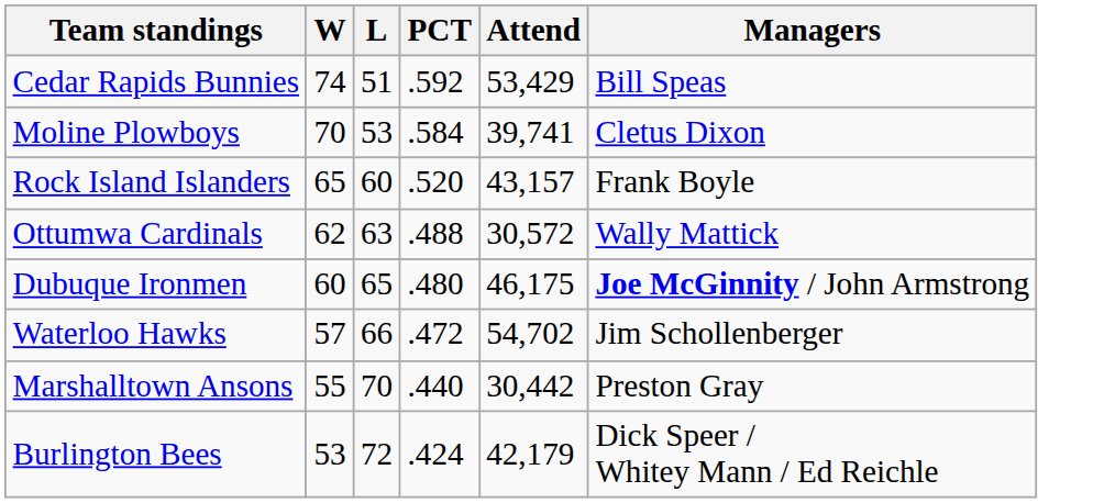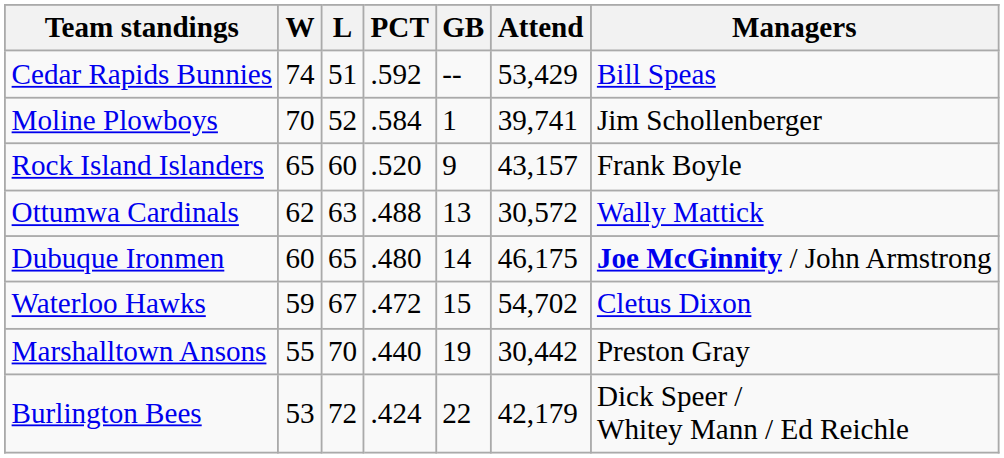+ column: GB | -- | 1 | 9 | 13 | 14 | 15 | 19 | 22
Moline Plowboys | L: 53 -> 52
Moline Plowboys | Managers: Cletus Dixon -> Jim Schollenberger
Waterloo Hawks | W: 57 -> 59
Waterloo Hawks | L: 66 -> 67
Waterloo Hawks | Managers: Jim Schollenberger -> Cletus Dixon
